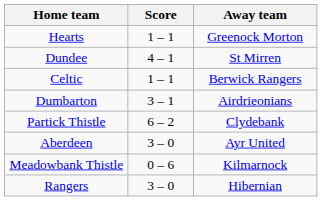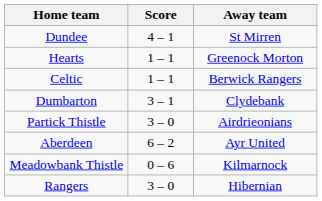rows swapped: Dundee <-> Hearts
Dumbarton | Away team: Airdrieonians -> Clydebank
Partick Thistle | Score: 6 – 2 -> 3 – 0
Partick Thistle | Away team: Clydebank -> Airdrieonians
Aberdeen | Score: 3 – 0 -> 6 – 2
